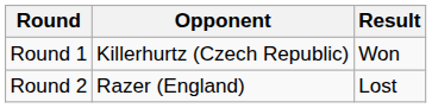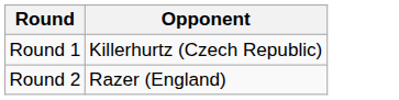- column: Result | Won | Lost
